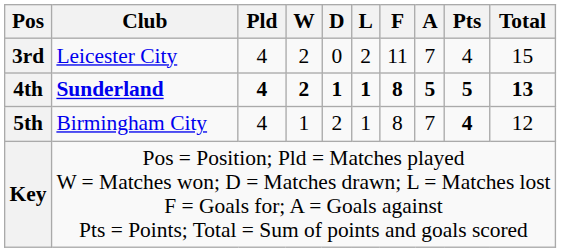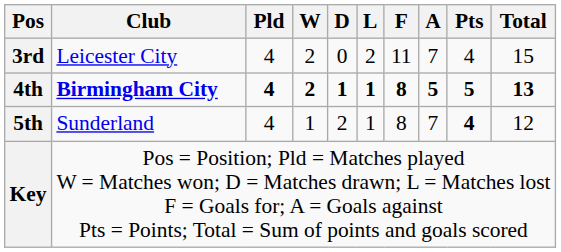4th | Club: Sunderland -> Birmingham City
5th | Club: Birmingham City -> Sunderland
